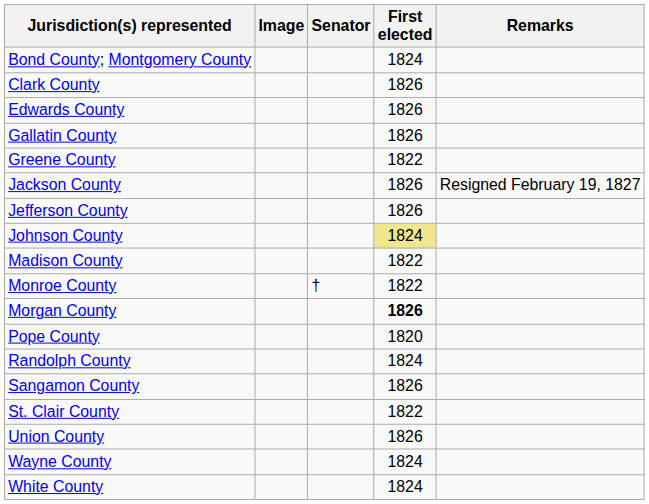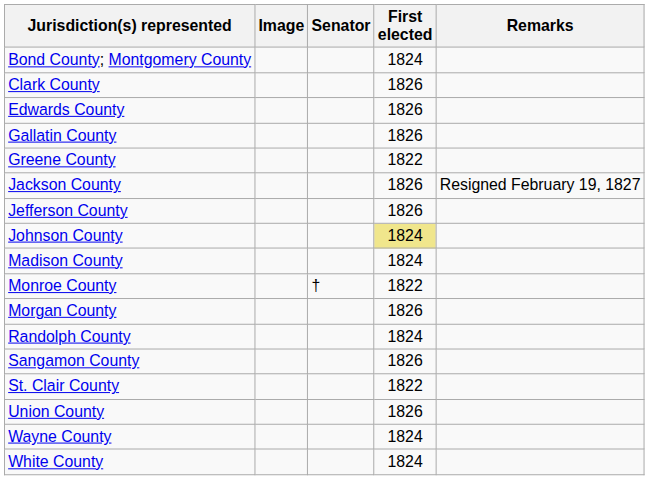Madison County | First elected: 1822 -> 1824
Morgan County | First elected: bold -> normal
- row: Pope County | 1820
